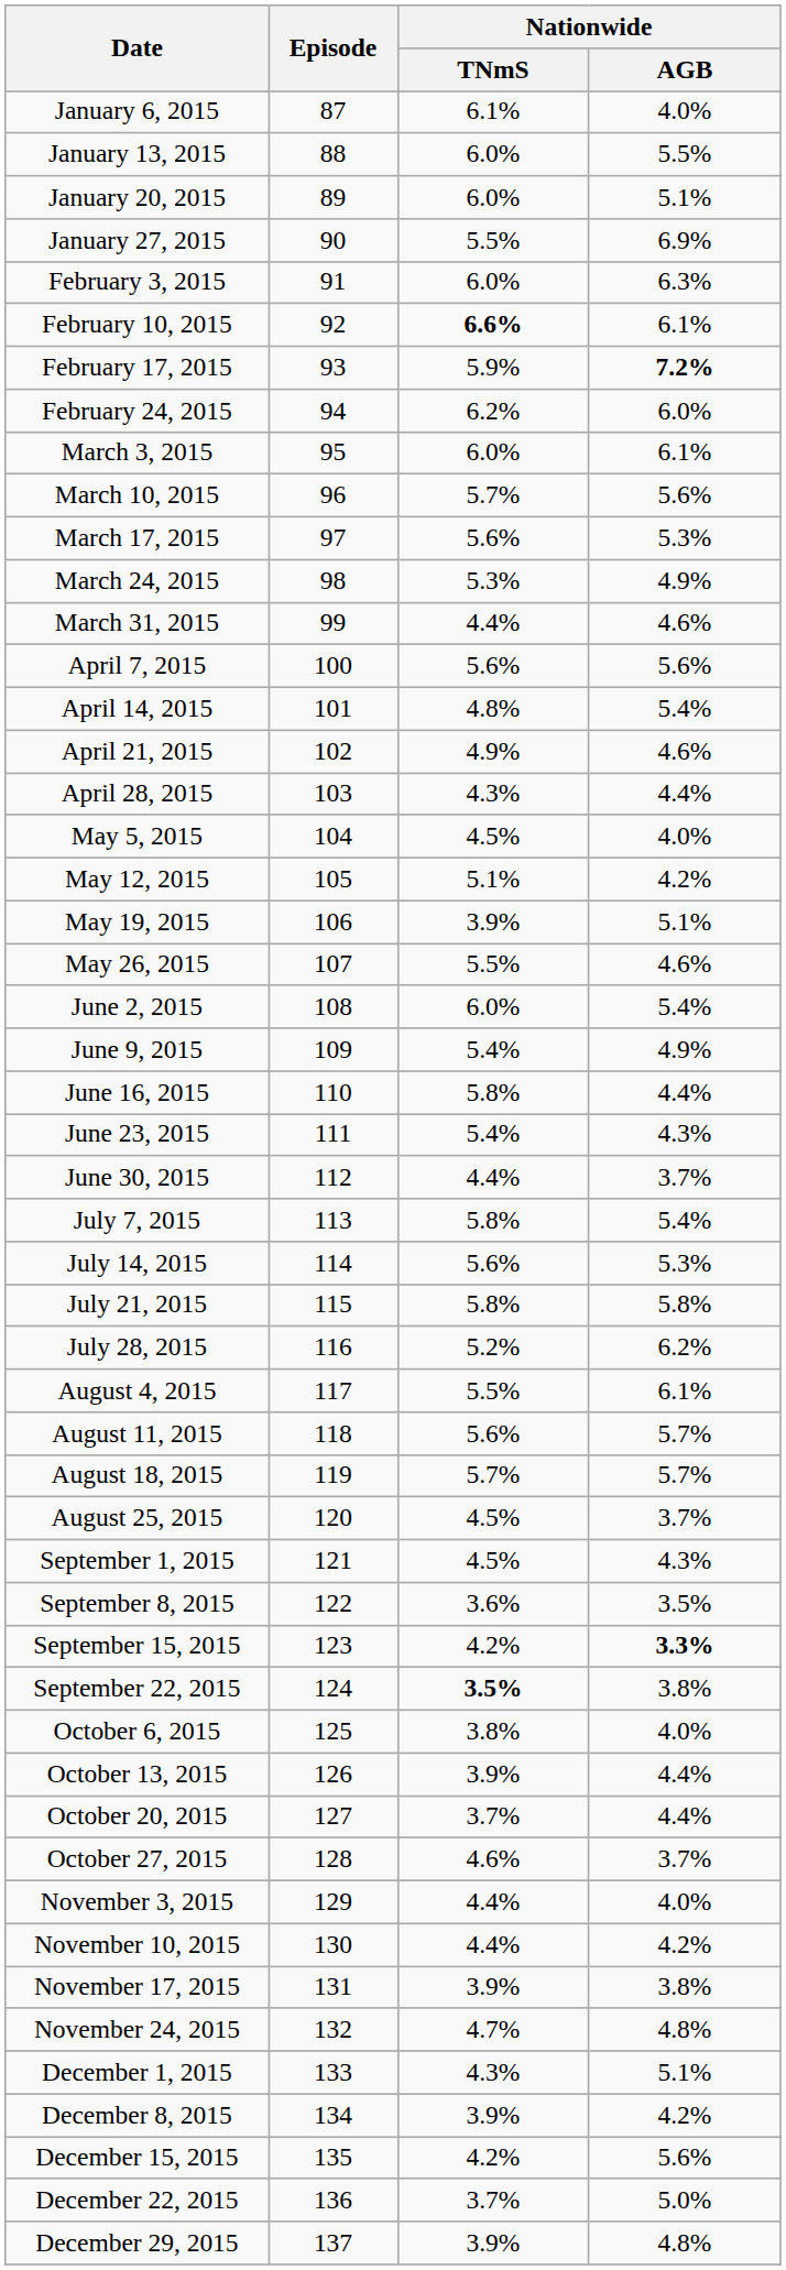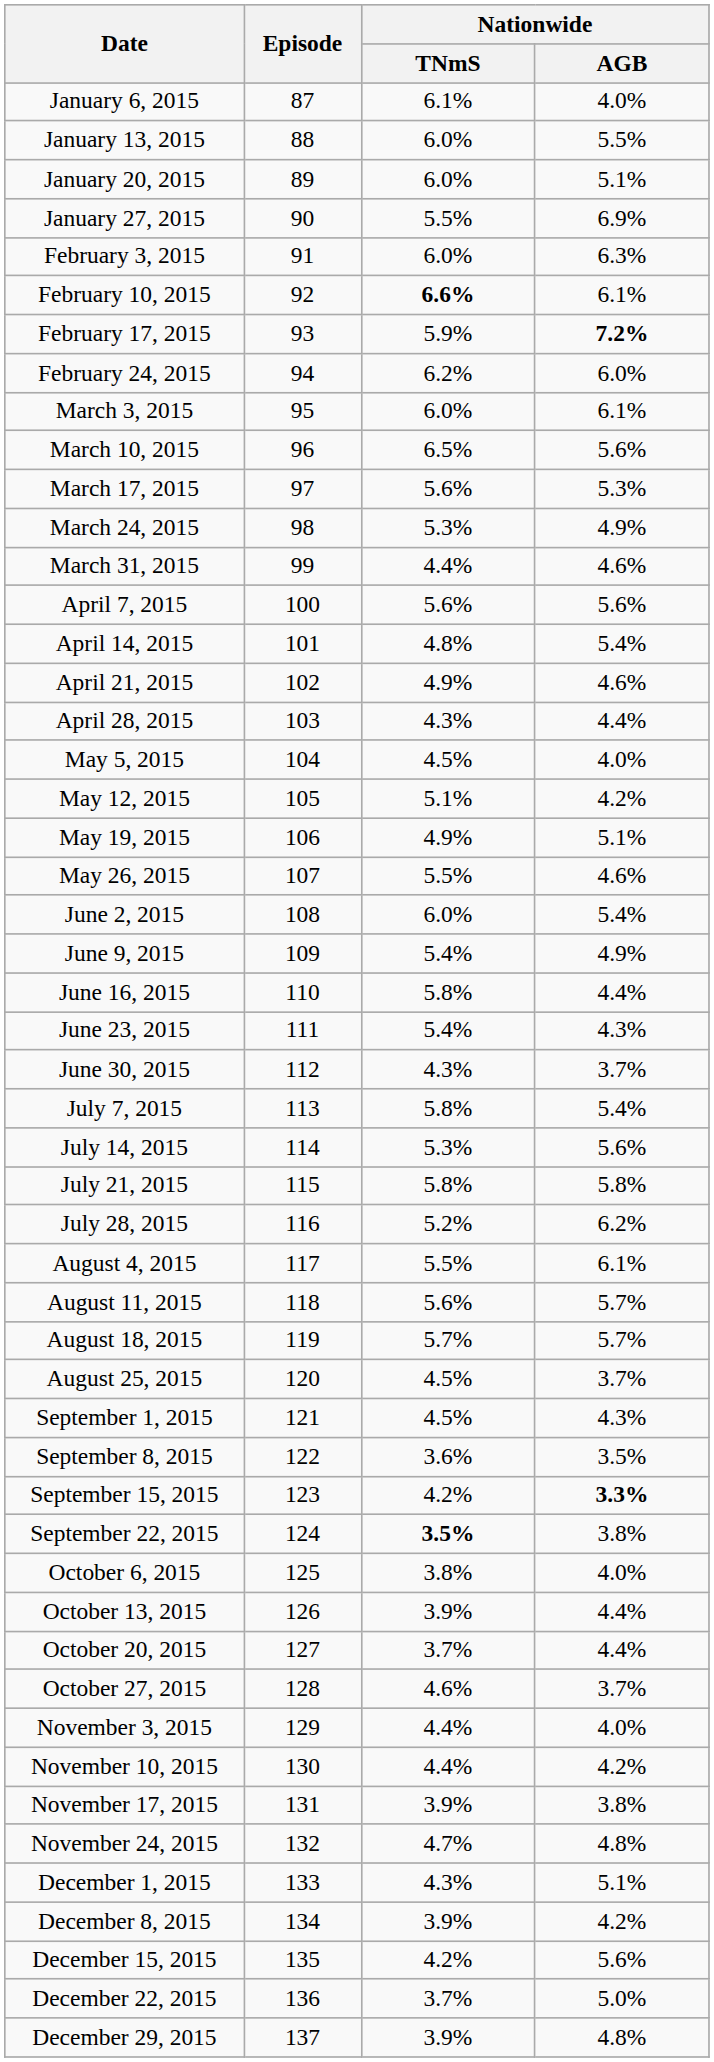March 10, 2015 | Nationwide / TNmS: 5.7% -> 6.5%
May 19, 2015 | Nationwide / TNmS: 3.9% -> 4.9%
June 30, 2015 | Nationwide / TNmS: 4.4% -> 4.3%
July 14, 2015 | Nationwide / TNmS: 5.6% -> 5.3%
July 14, 2015 | Nationwide / AGB: 5.3% -> 5.6%
